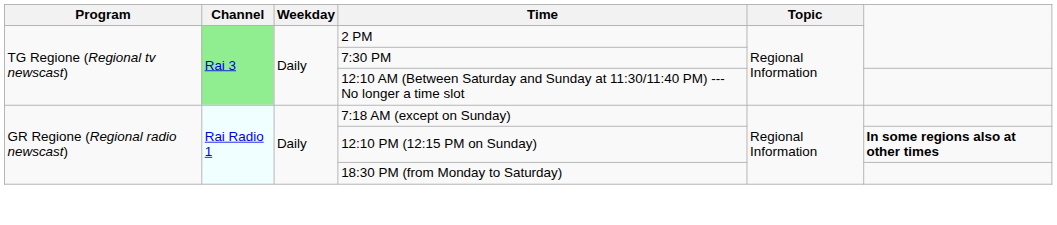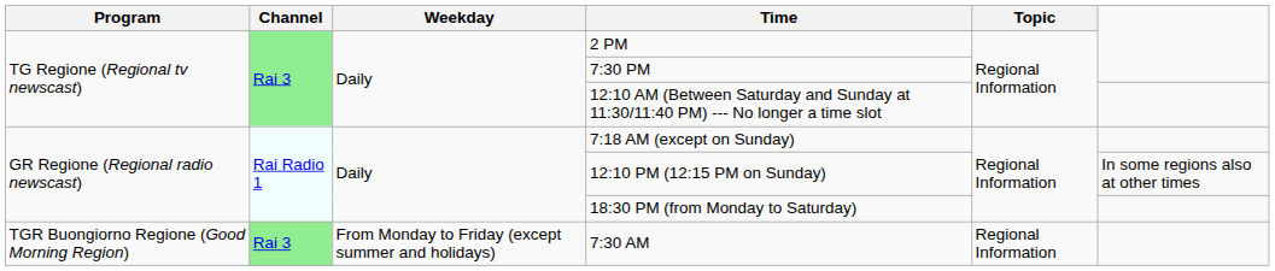12:10 PM (12:15 PM on Sunday) | column 6: bold -> normal
+ row: TGR Buongiorno Regione (Good Morning Region) | Rai 3 | From Monday to Friday (except summer and holidays) | 7:30 AM | Regional Information
